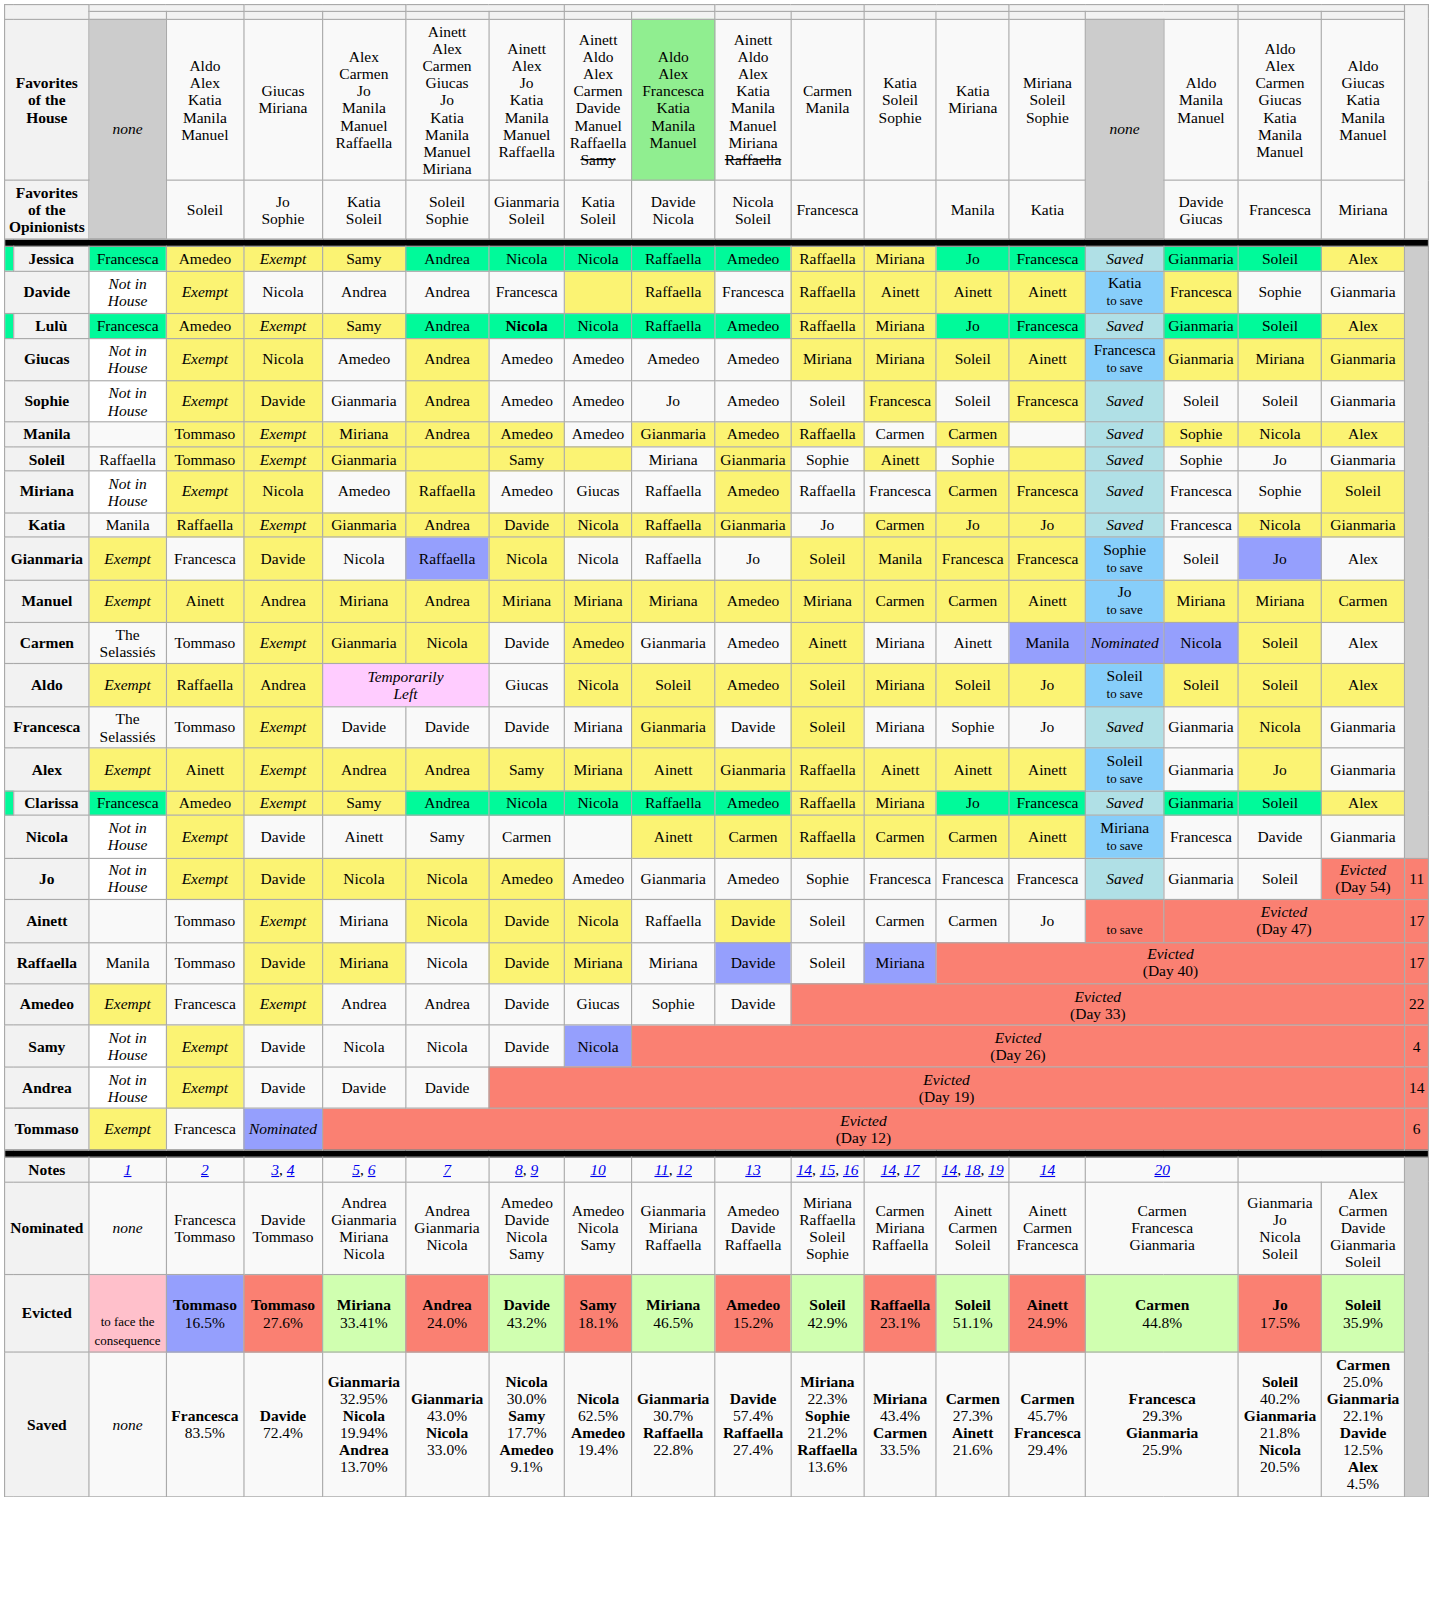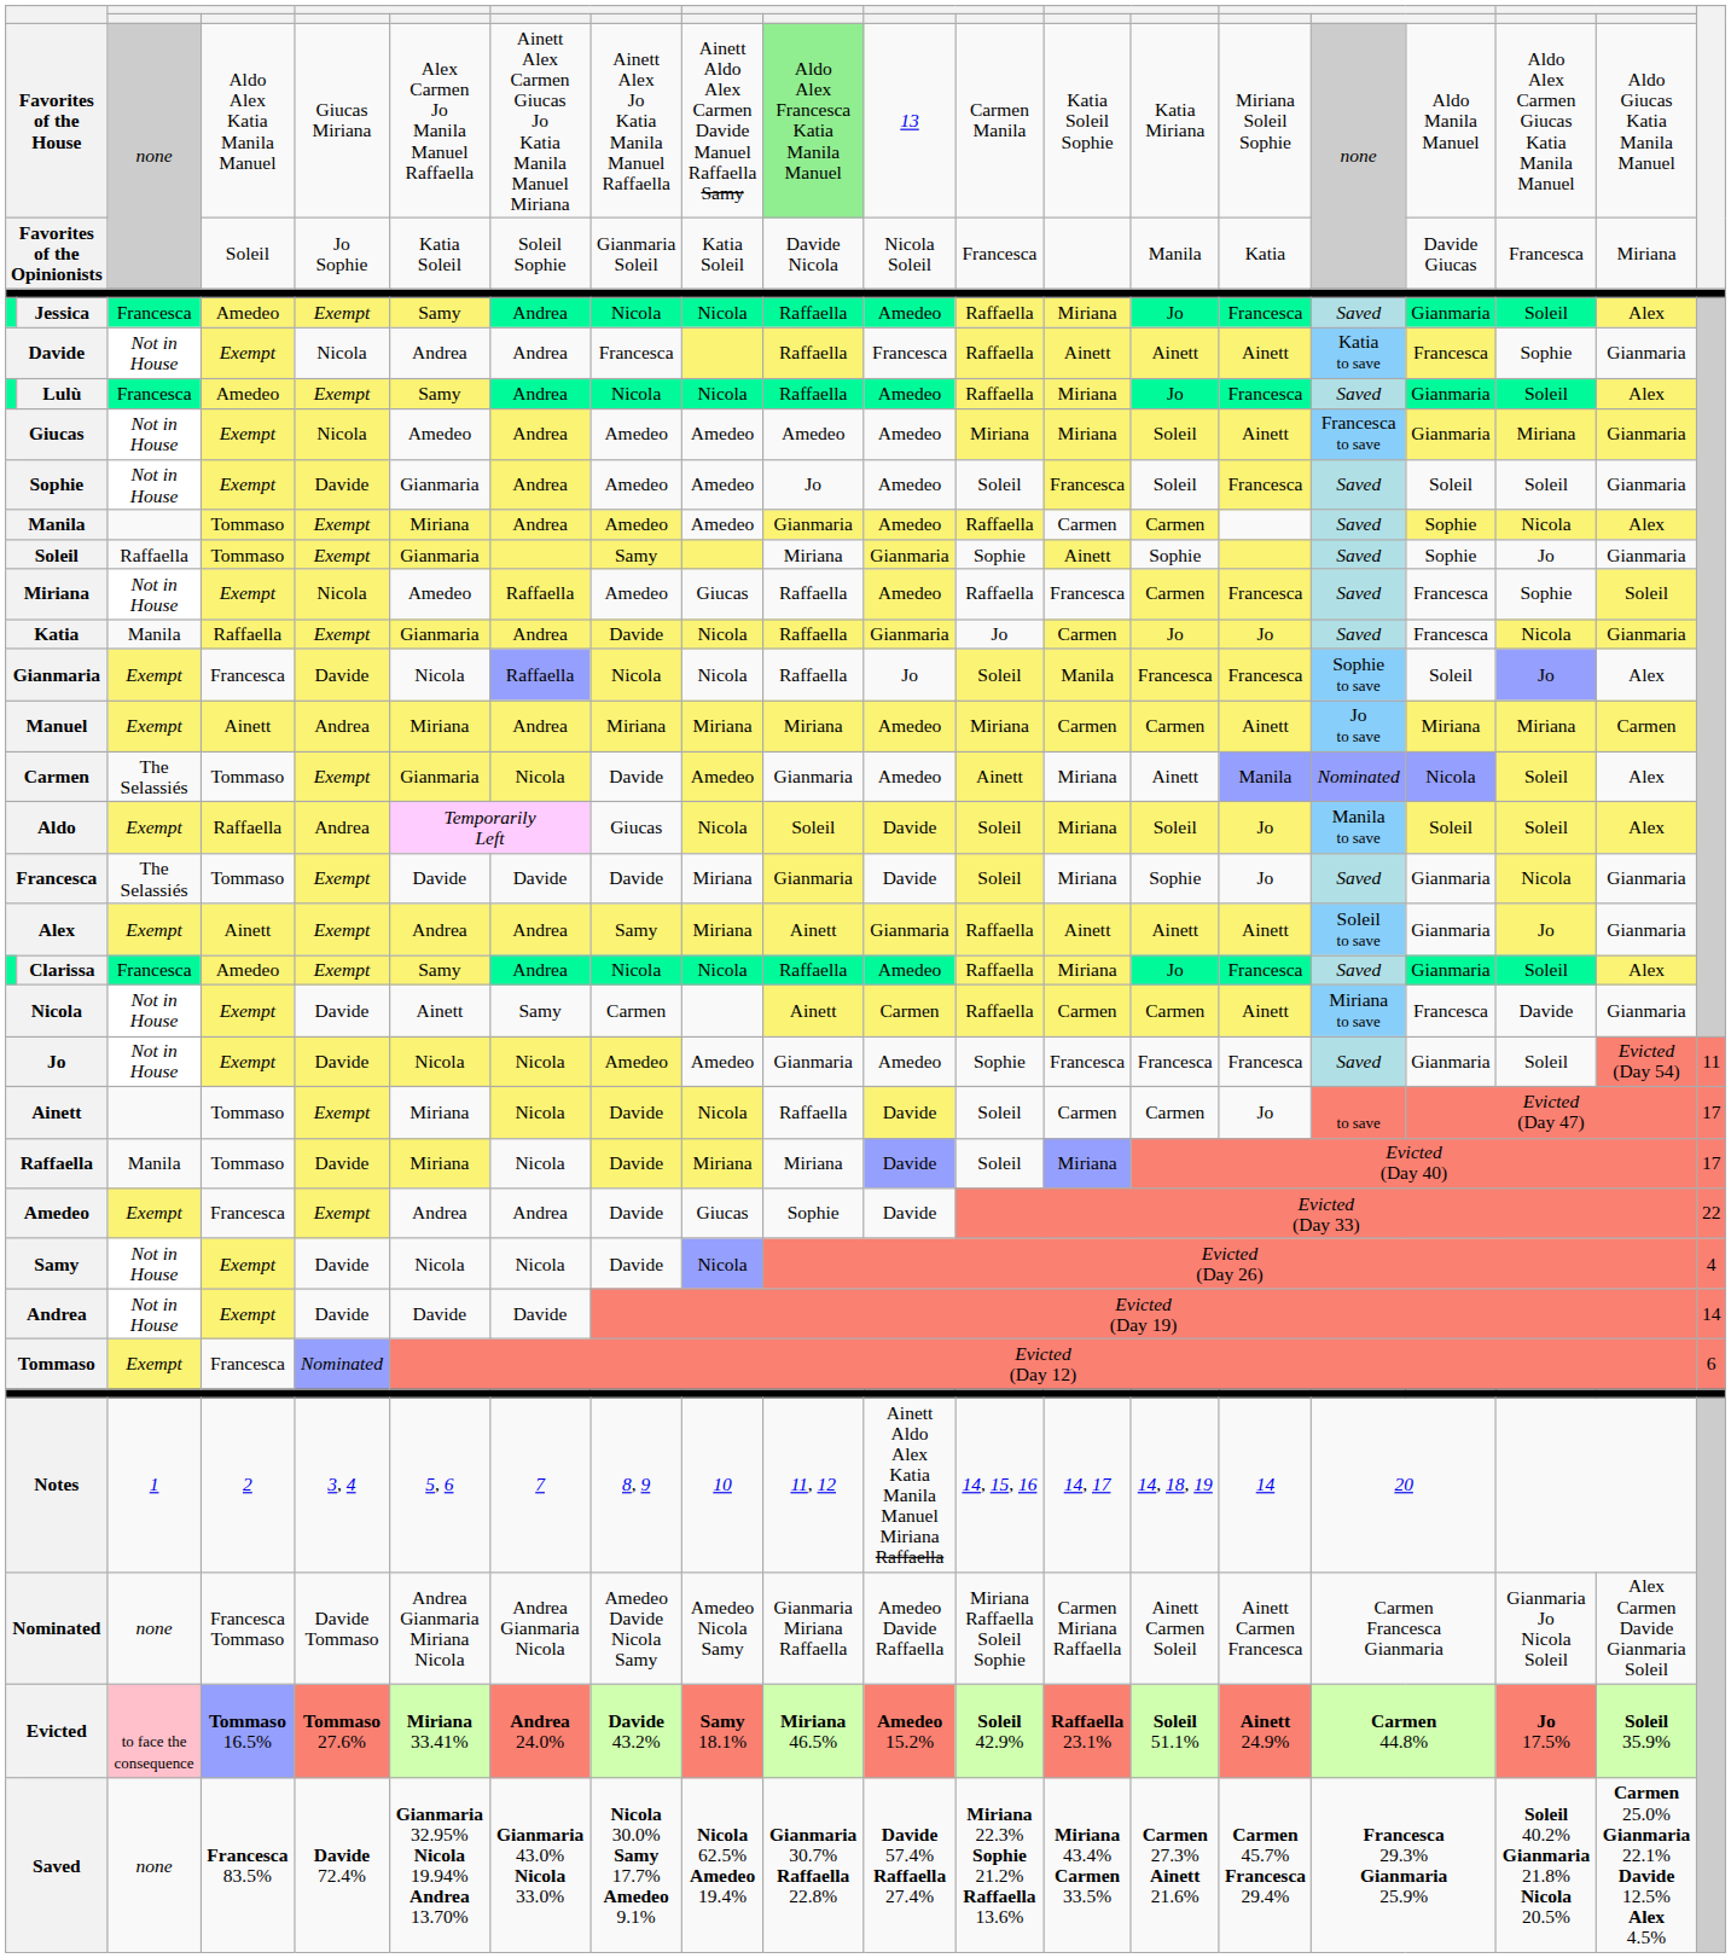Favorites of the House | column 11: Ainett Aldo Alex Katia Manila Manuel Miriana Raffaella -> 13
Lulù | column 8: bold -> normal
Aldo | column 11: Amedeo -> Davide
Aldo | column 16: Soleil to save -> Manila to save
Notes | column 11: 13 -> Ainett Aldo Alex Katia Manila Manuel Miriana Raffaella
